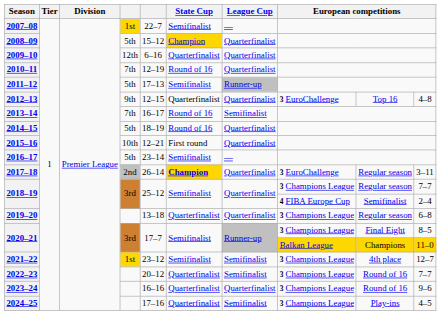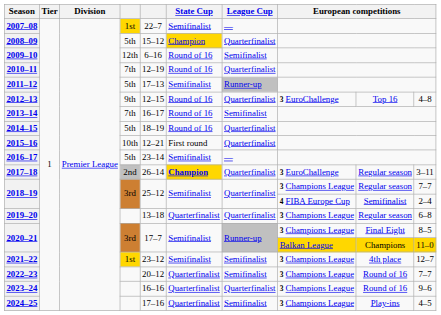2009–10 | State Cup: Quarterfinalist -> Round of 16
2009–10 | League Cup: Quarterfinalist -> Semifinalist
2012–13 | State Cup: Quarterfinalist -> Round of 16
